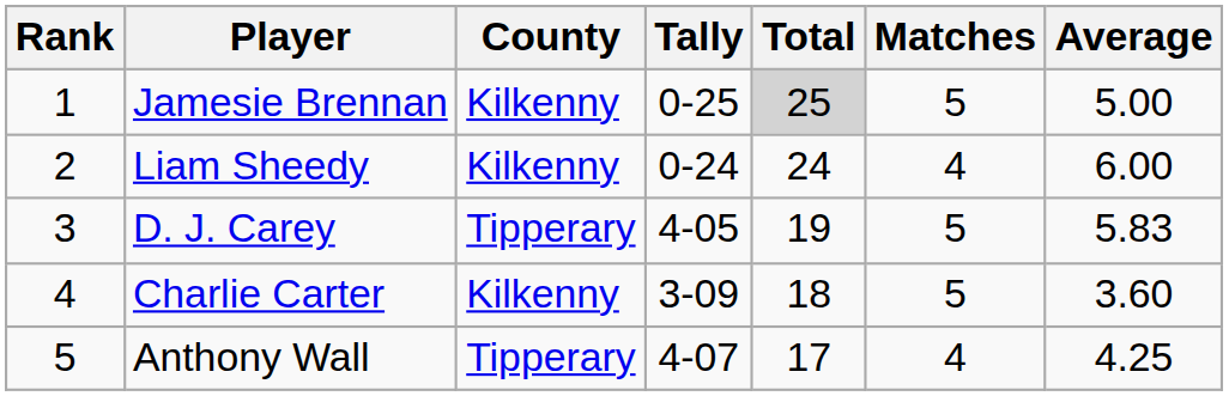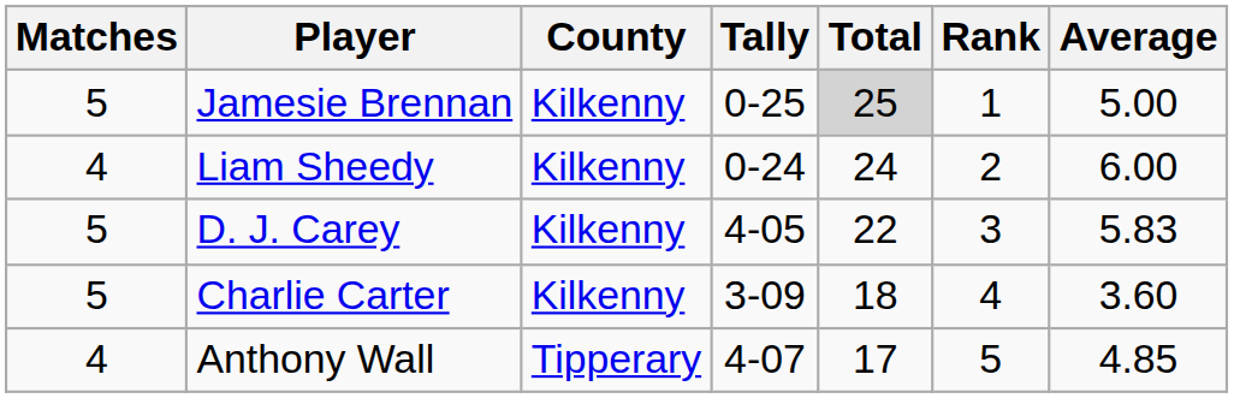columns swapped: Rank <-> Matches
D. J. Carey | County: Tipperary -> Kilkenny
D. J. Carey | Total: 19 -> 22
Anthony Wall | Average: 4.25 -> 4.85
